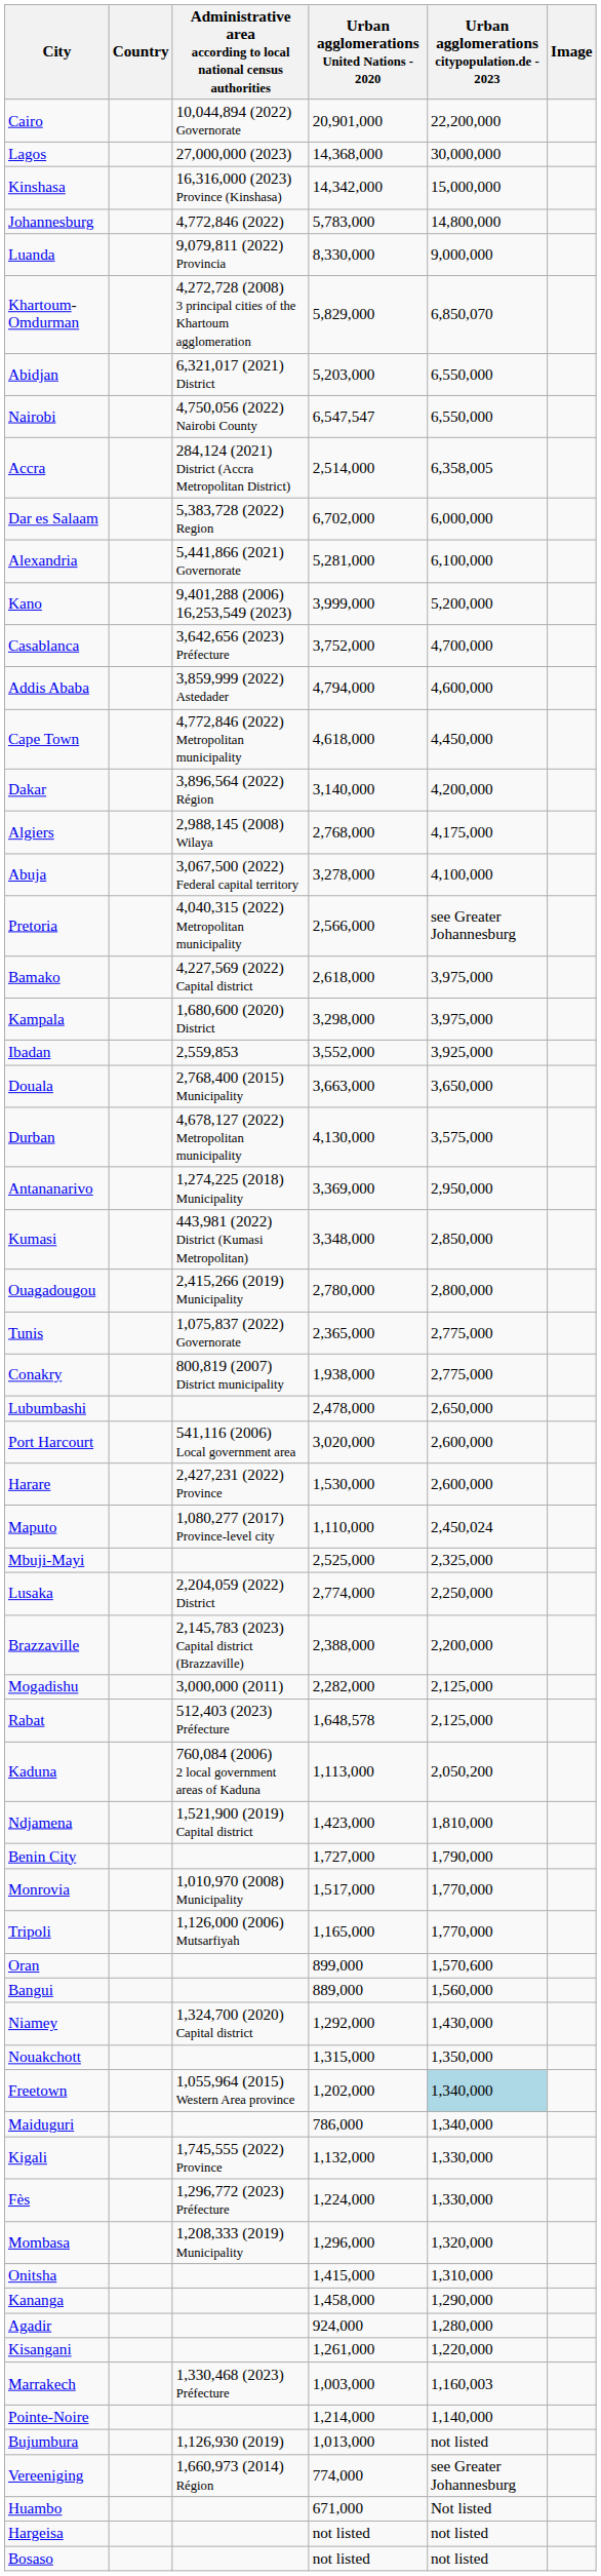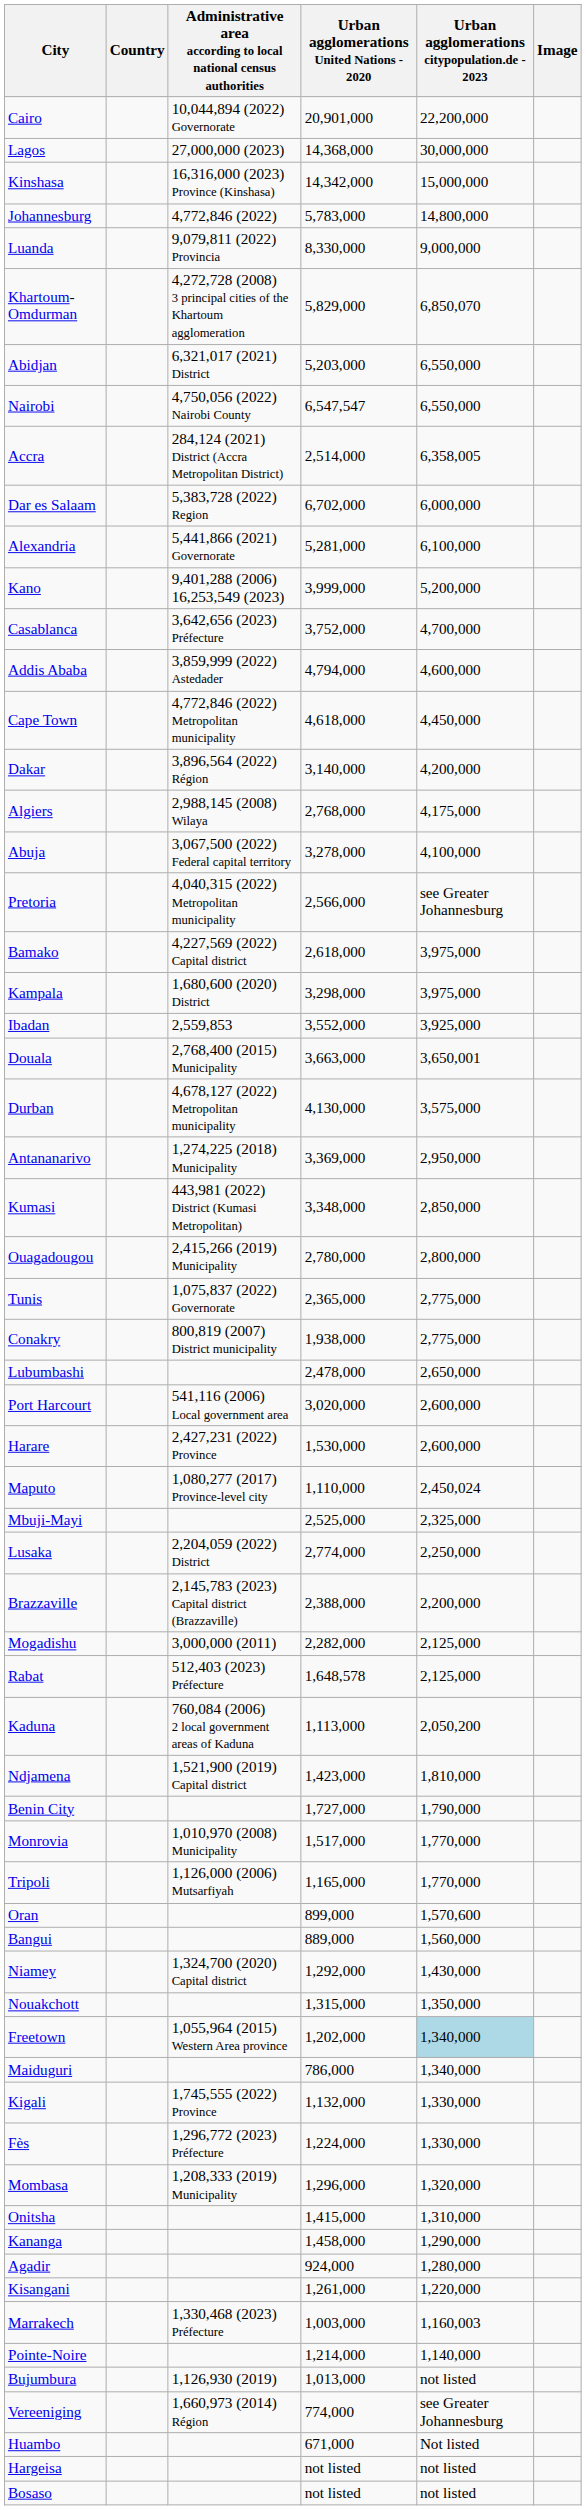Douala | Urban agglomerations citypopulation.de - 2023: 3,650,000 -> 3,650,001
